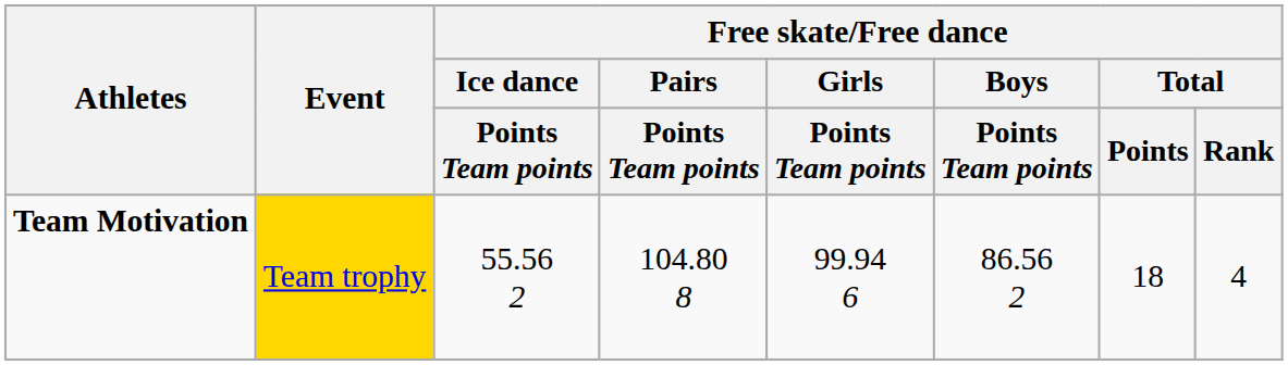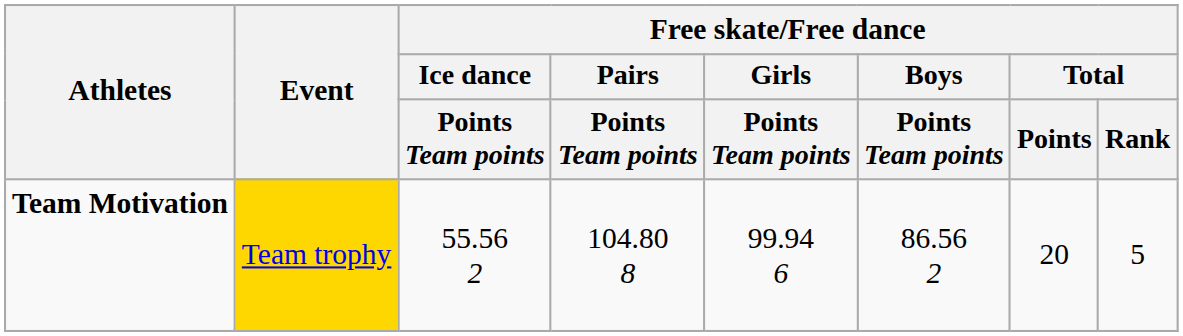Team Motivation | Free skate/Free dance / Total / Points: 18 -> 20
Team Motivation | Free skate/Free dance / Total / Rank: 4 -> 5
